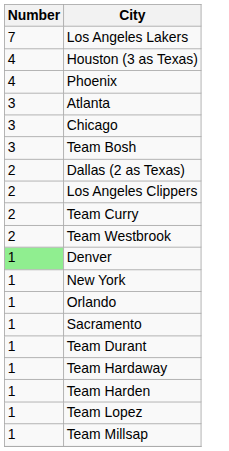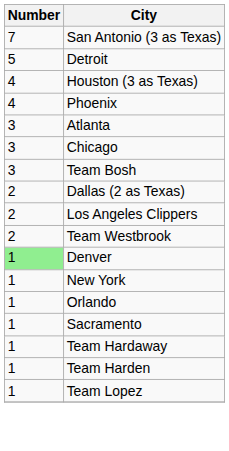- row: 7 | Los Angeles Lakers
+ row: 7 | San Antonio (3 as Texas)
+ row: 5 | Detroit
- row: 2 | Team Curry
- row: 1 | Team Durant
- row: 1 | Team Millsap
